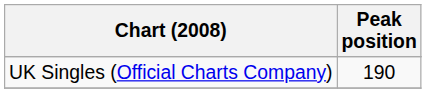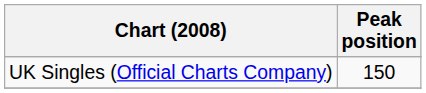UK Singles (Official Charts Company) | Peak position: 190 -> 150
